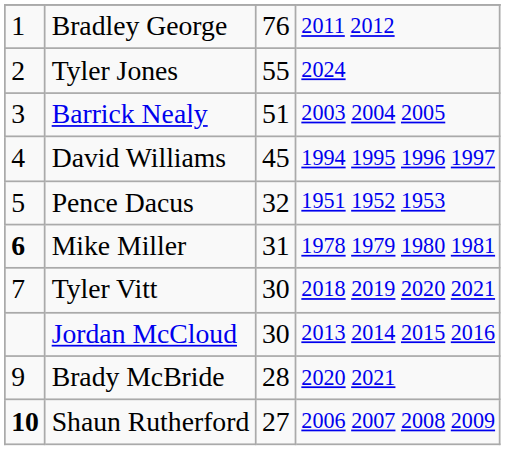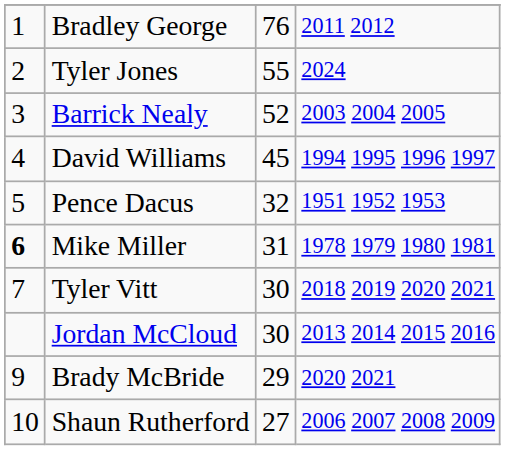Barrick Nealy | column 3: 51 -> 52
Brady McBride | column 3: 28 -> 29
Shaun Rutherford | column 1: bold -> normal
